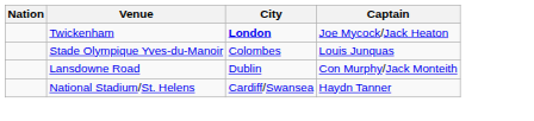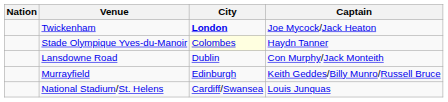Stade Olympique Yves-du-Manoir | City: no background -> lightyellow background
Stade Olympique Yves-du-Manoir | Captain: Louis Junquas -> Haydn Tanner
+ row: Murrayfield | Edinburgh | Keith Geddes/Billy Munro/Russell Bruce
National Stadium/St. Helens | Captain: Haydn Tanner -> Louis Junquas
